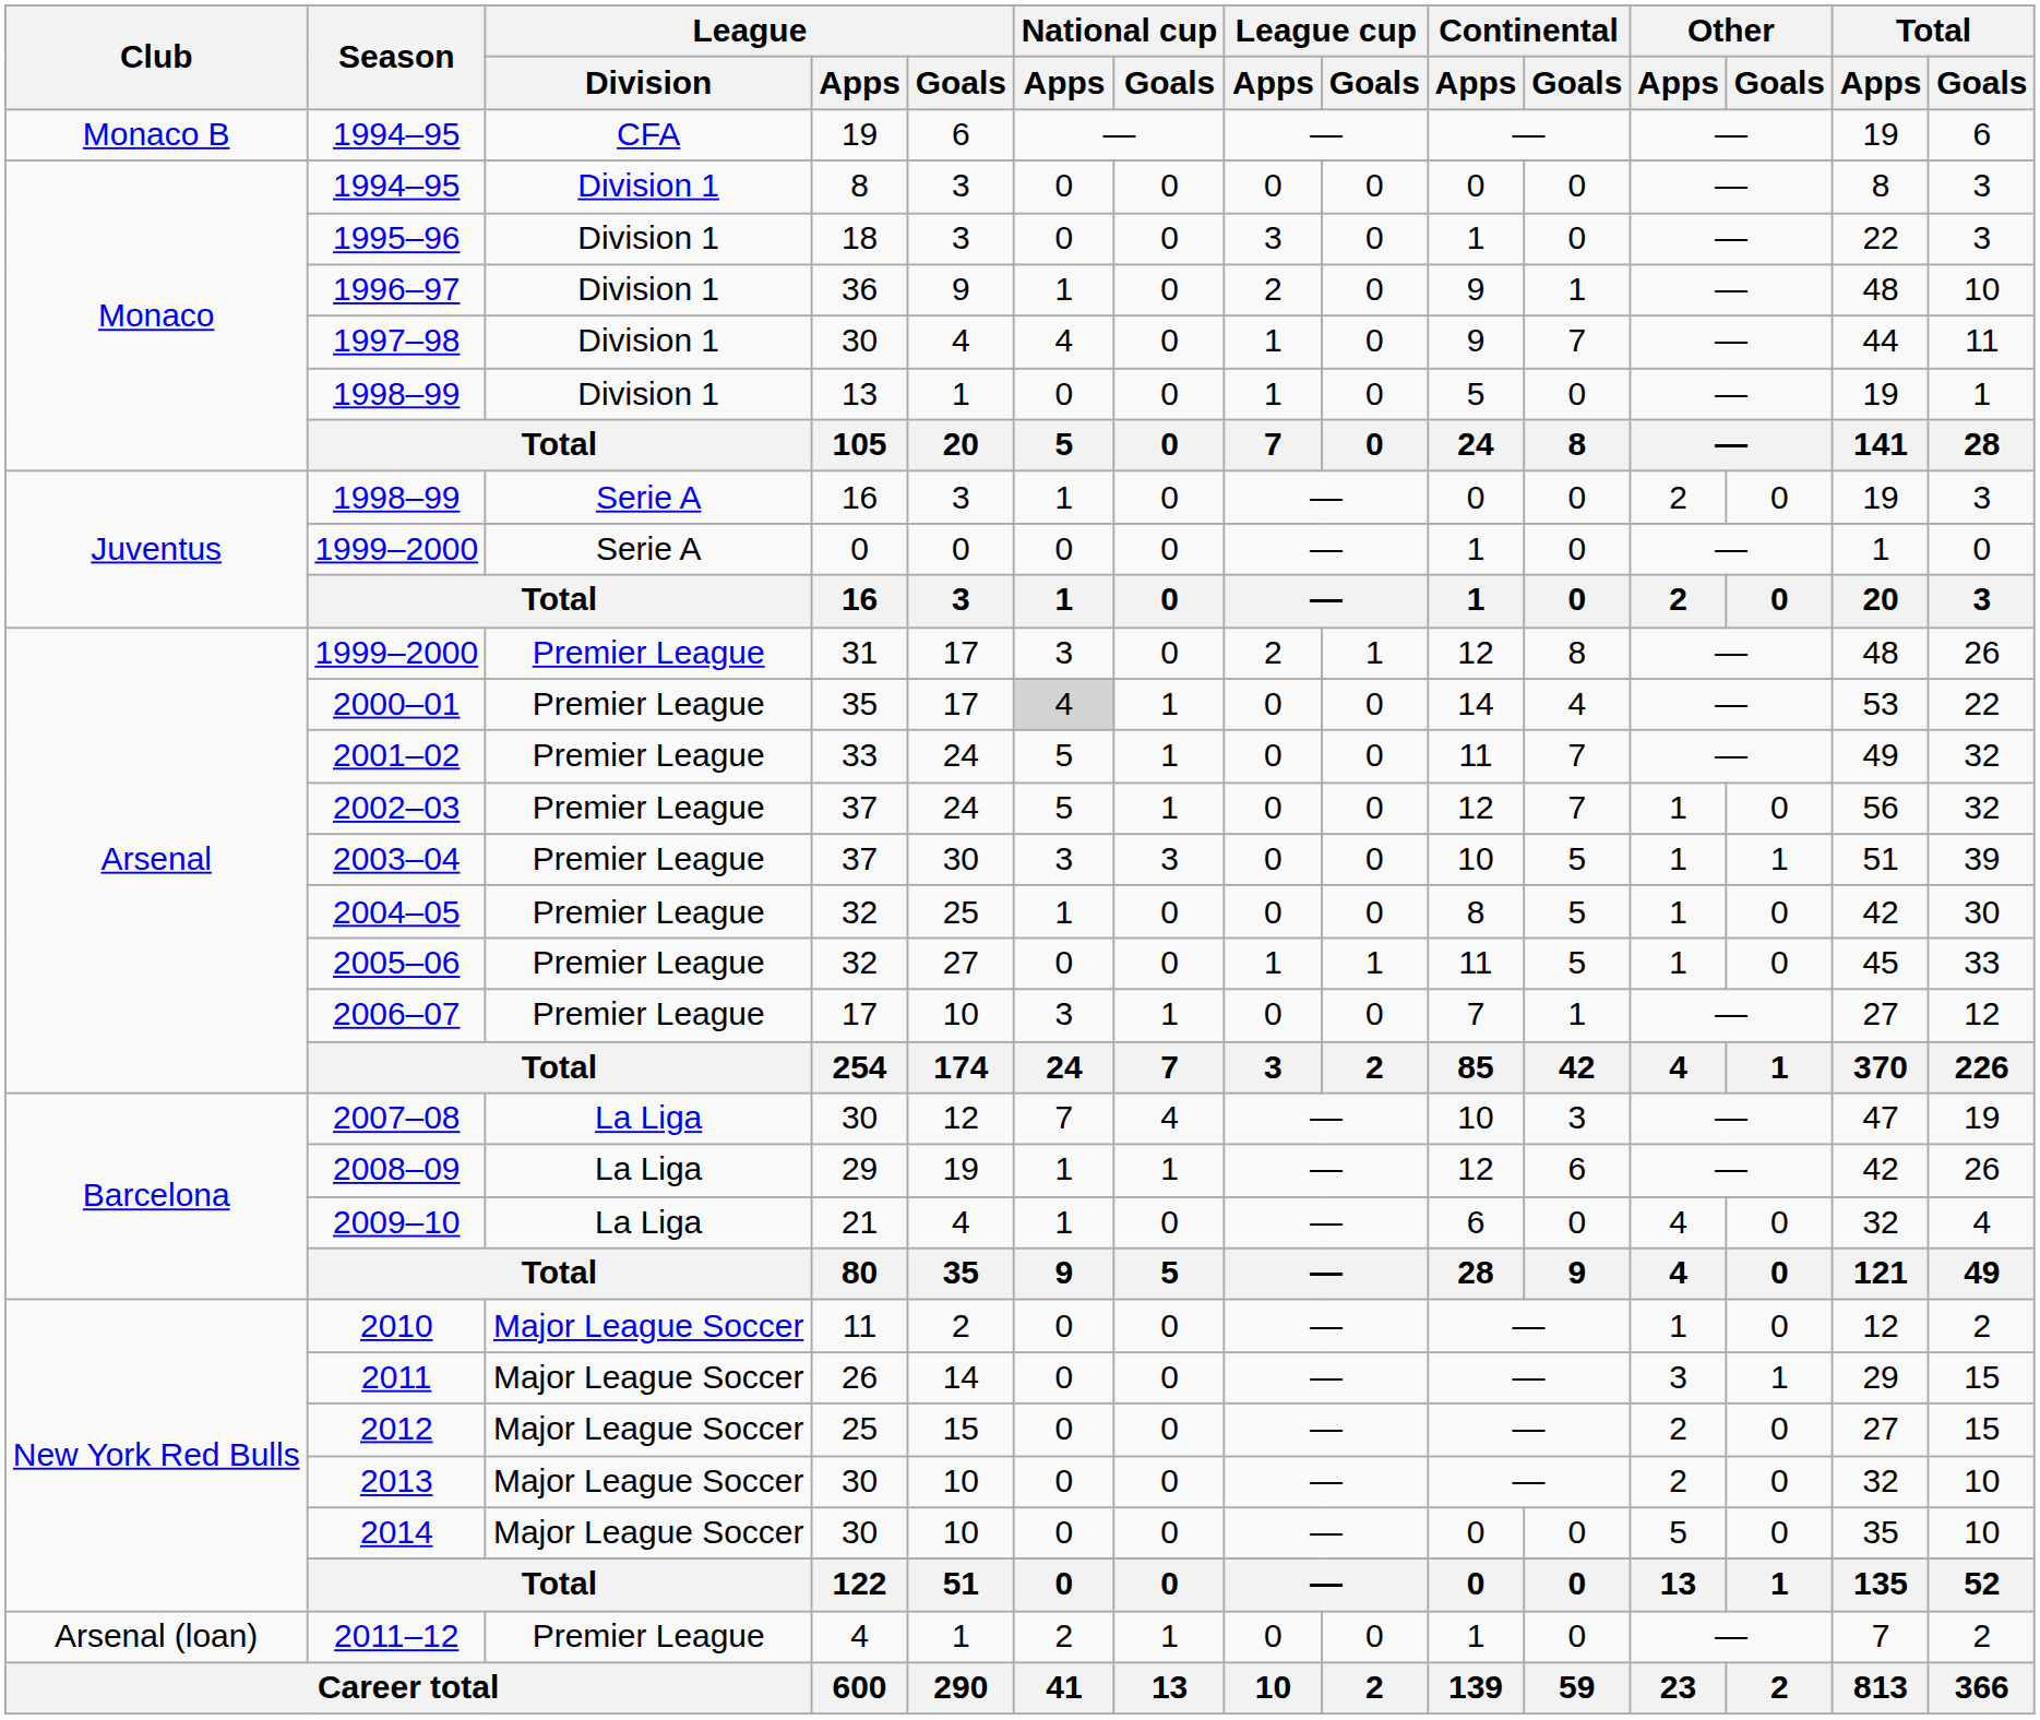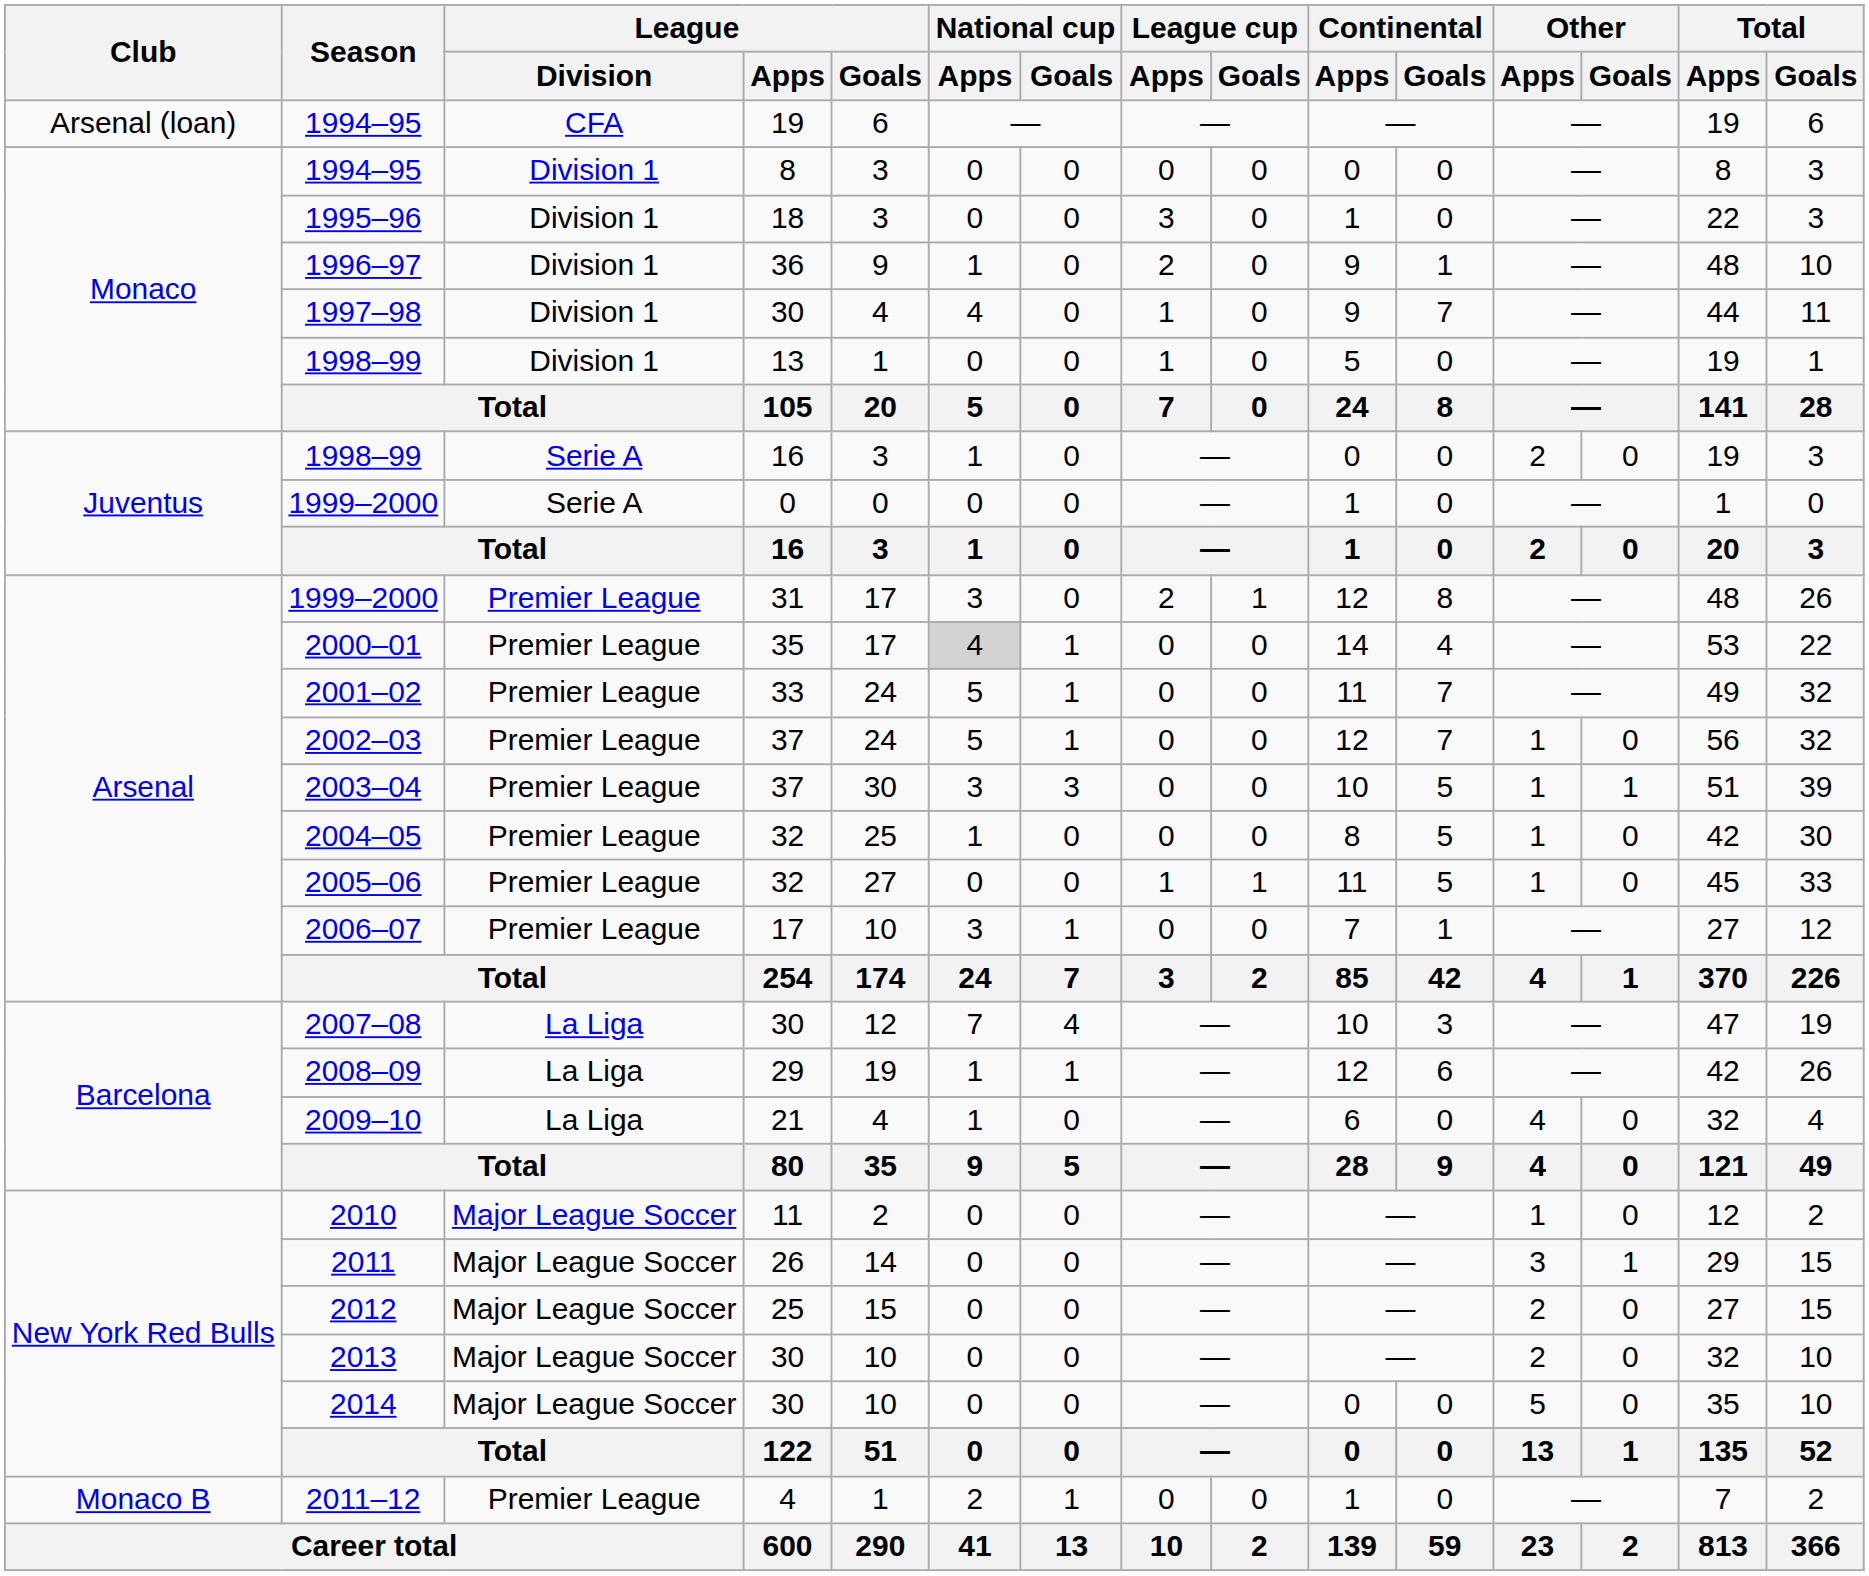1994–95 / 19 | Club: Monaco B -> Arsenal (loan)
2011–12 | Club: Arsenal (loan) -> Monaco B
